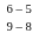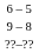+ row: ??–??
